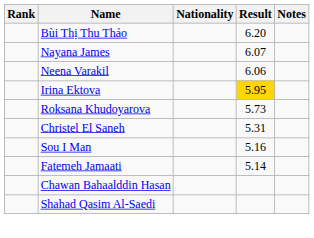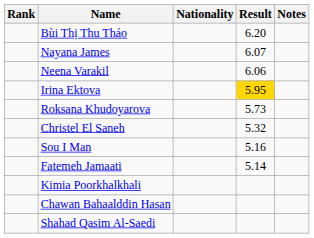Christel El Saneh | Result: 5.31 -> 5.32
+ row: Kimia Poorkhalkhali
